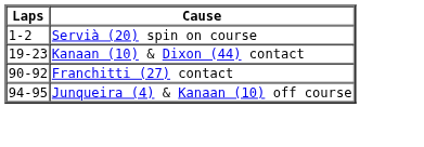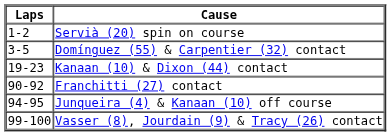+ row: 3-5 | Domínguez (55) & Carpentier (32) contact
+ row: 99-100 | Vasser (8), Jourdain (9) & Tracy (26) contact
